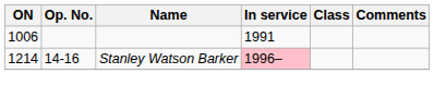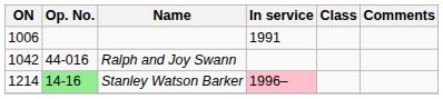+ row: 1042 | 44-016 | Ralph and Joy Swann
Stanley Watson Barker | Op. No.: no background -> lightgreen background
